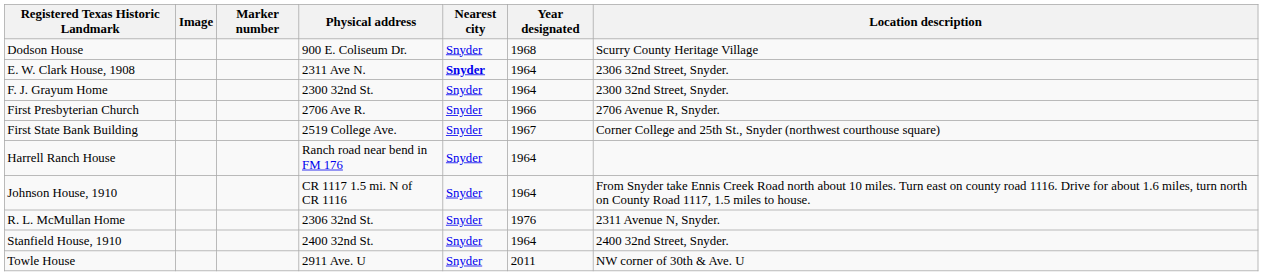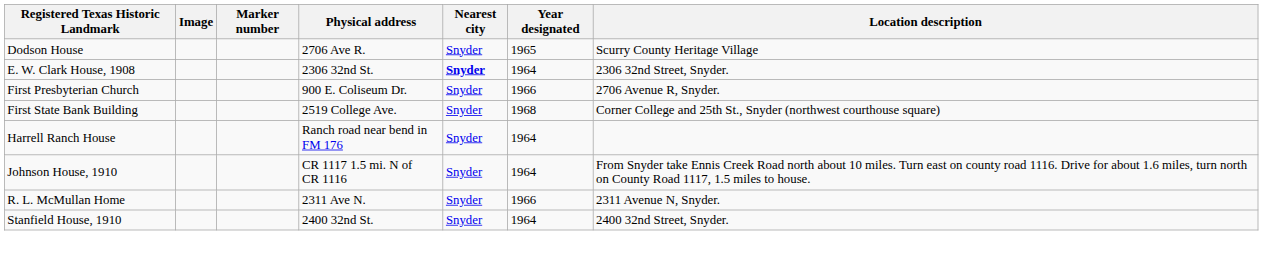Dodson House | Physical address: 900 E. Coliseum Dr. -> 2706 Ave R.
Dodson House | Year designated: 1968 -> 1965
E. W. Clark House, 1908 | Physical address: 2311 Ave N. -> 2306 32nd St.
- row: F. J. Grayum Home | 2300 32nd St. | Snyder | 1964 | 2300 32nd Street, Snyder.
First Presbyterian Church | Physical address: 2706 Ave R. -> 900 E. Coliseum Dr.
First State Bank Building | Year designated: 1967 -> 1968
R. L. McMullan Home | Physical address: 2306 32nd St. -> 2311 Ave N.
R. L. McMullan Home | Year designated: 1976 -> 1966
- row: Towle House | 2911 Ave. U | Snyder | 2011 | NW corner of 30th & Ave. U
